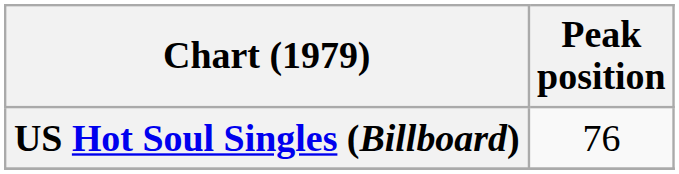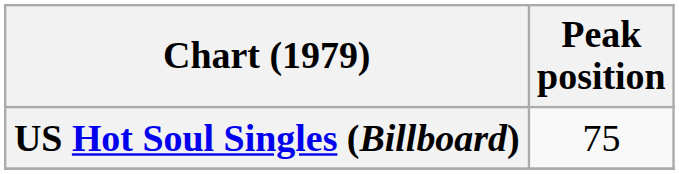US Hot Soul Singles (Billboard) | Peak position: 76 -> 75
